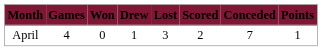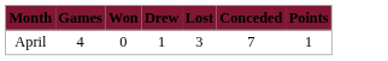- column: Scored | 2
